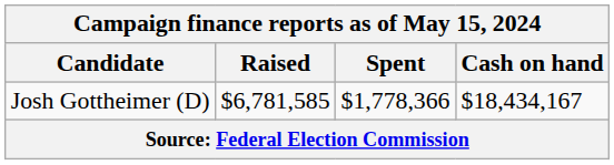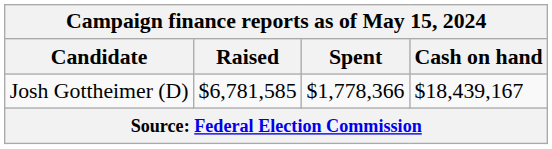Josh Gottheimer (D) | Cash on hand: $18,434,167 -> $18,439,167
